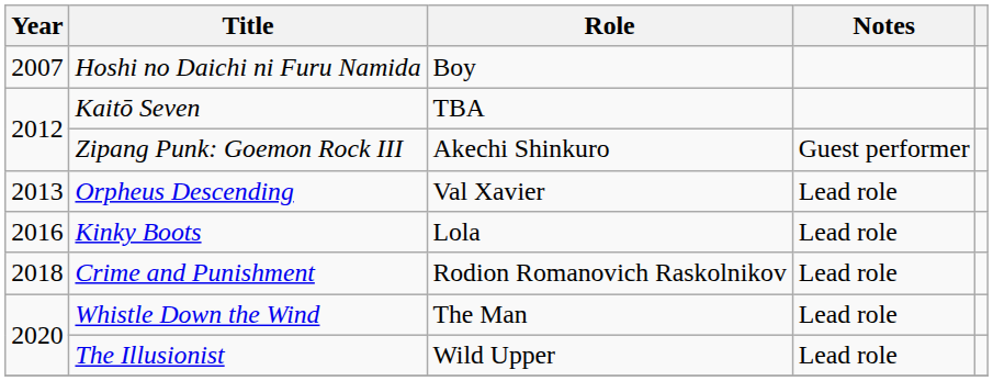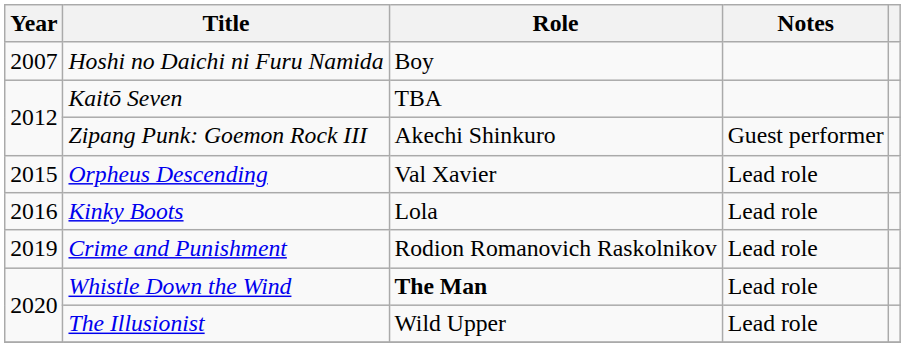Orpheus Descending | Year: 2013 -> 2015
Crime and Punishment | Year: 2018 -> 2019
Whistle Down the Wind | Role: normal -> bold
